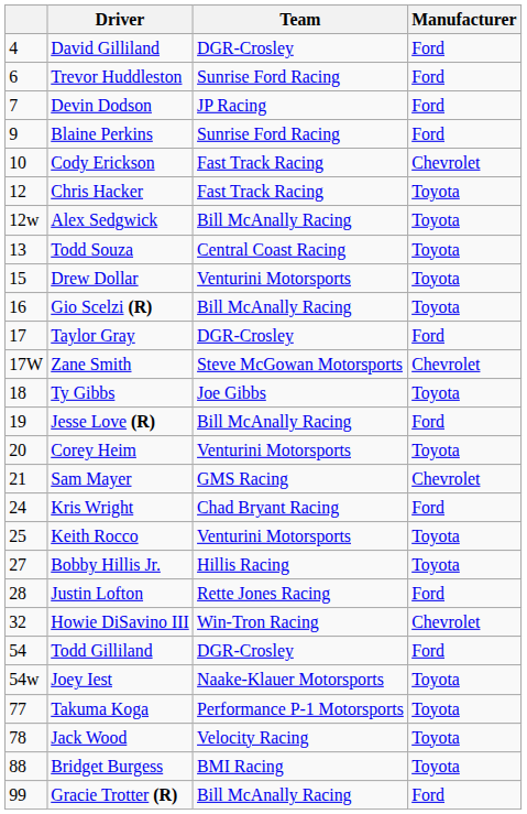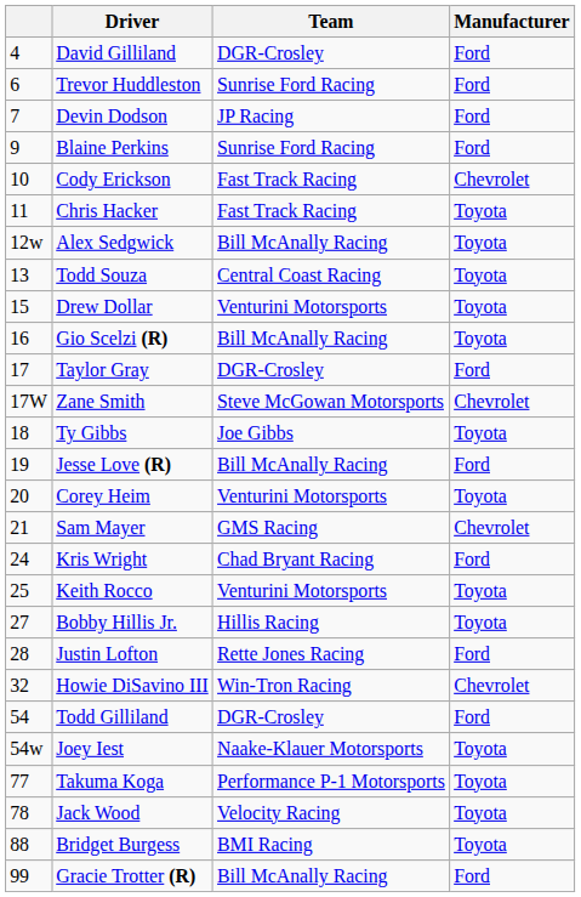Chris Hacker | column 1: 12 -> 11
